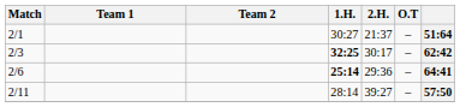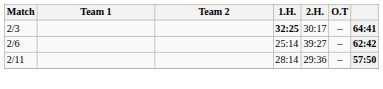- row: 2/1 | 30:27 | 21:37 | – | 51:64
2/3 | column 7: 62:42 -> 64:41
2/6 | 1.H.: bold -> normal
2/6 | 2.H.: 29:36 -> 39:27
2/6 | column 7: 64:41 -> 62:42
2/11 | 2.H.: 39:27 -> 29:36
